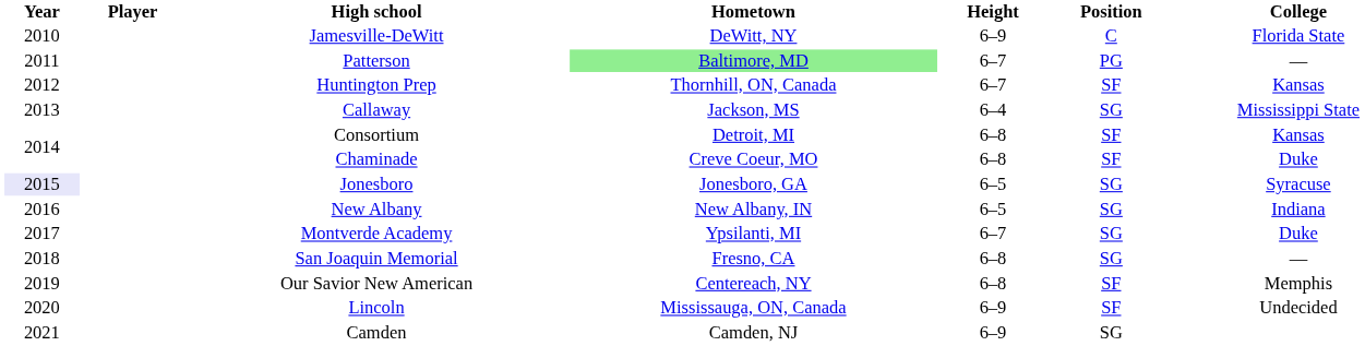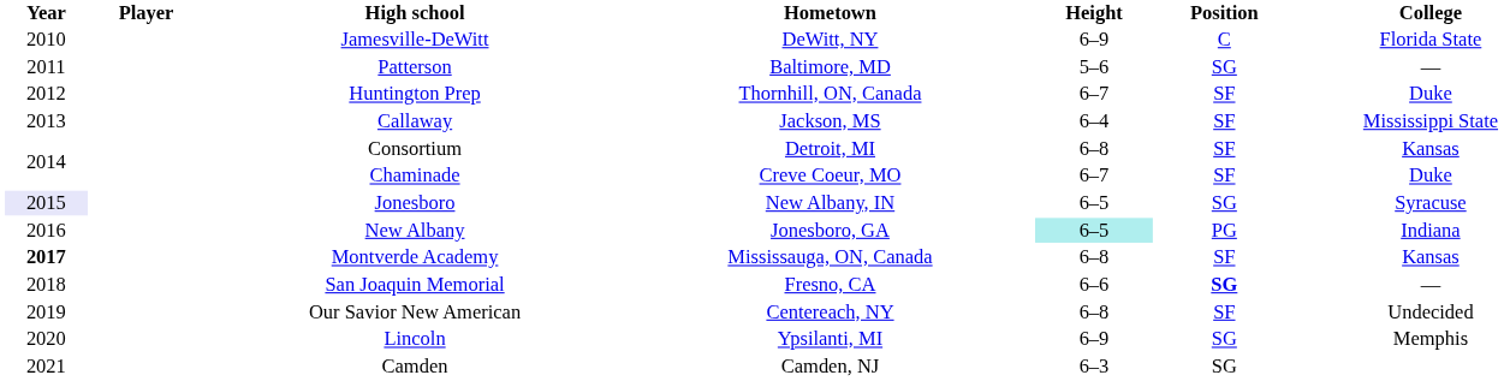Patterson | Hometown: lightgreen background -> no background
Patterson | Height: 6–7 -> 5–6
Patterson | Position: PG -> SG
Huntington Prep | College: Kansas -> Duke
Callaway | Position: SG -> SF
Chaminade | Height: 6–8 -> 6–7
Jonesboro | Hometown: Jonesboro, GA -> New Albany, IN
New Albany | Hometown: New Albany, IN -> Jonesboro, GA
New Albany | Height: no background -> paleturquoise background
New Albany | Position: SG -> PG
Montverde Academy | Year: normal -> bold
Montverde Academy | Hometown: Ypsilanti, MI -> Mississauga, ON, Canada
Montverde Academy | Height: 6–7 -> 6–8
Montverde Academy | Position: SG -> SF
Montverde Academy | College: Duke -> Kansas
San Joaquin Memorial | Height: 6–8 -> 6–6
San Joaquin Memorial | Position: normal -> bold
Our Savior New American | College: Memphis -> Undecided
Lincoln | Hometown: Mississauga, ON, Canada -> Ypsilanti, MI
Lincoln | Position: SF -> SG
Lincoln | College: Undecided -> Memphis
Camden | Height: 6–9 -> 6–3
